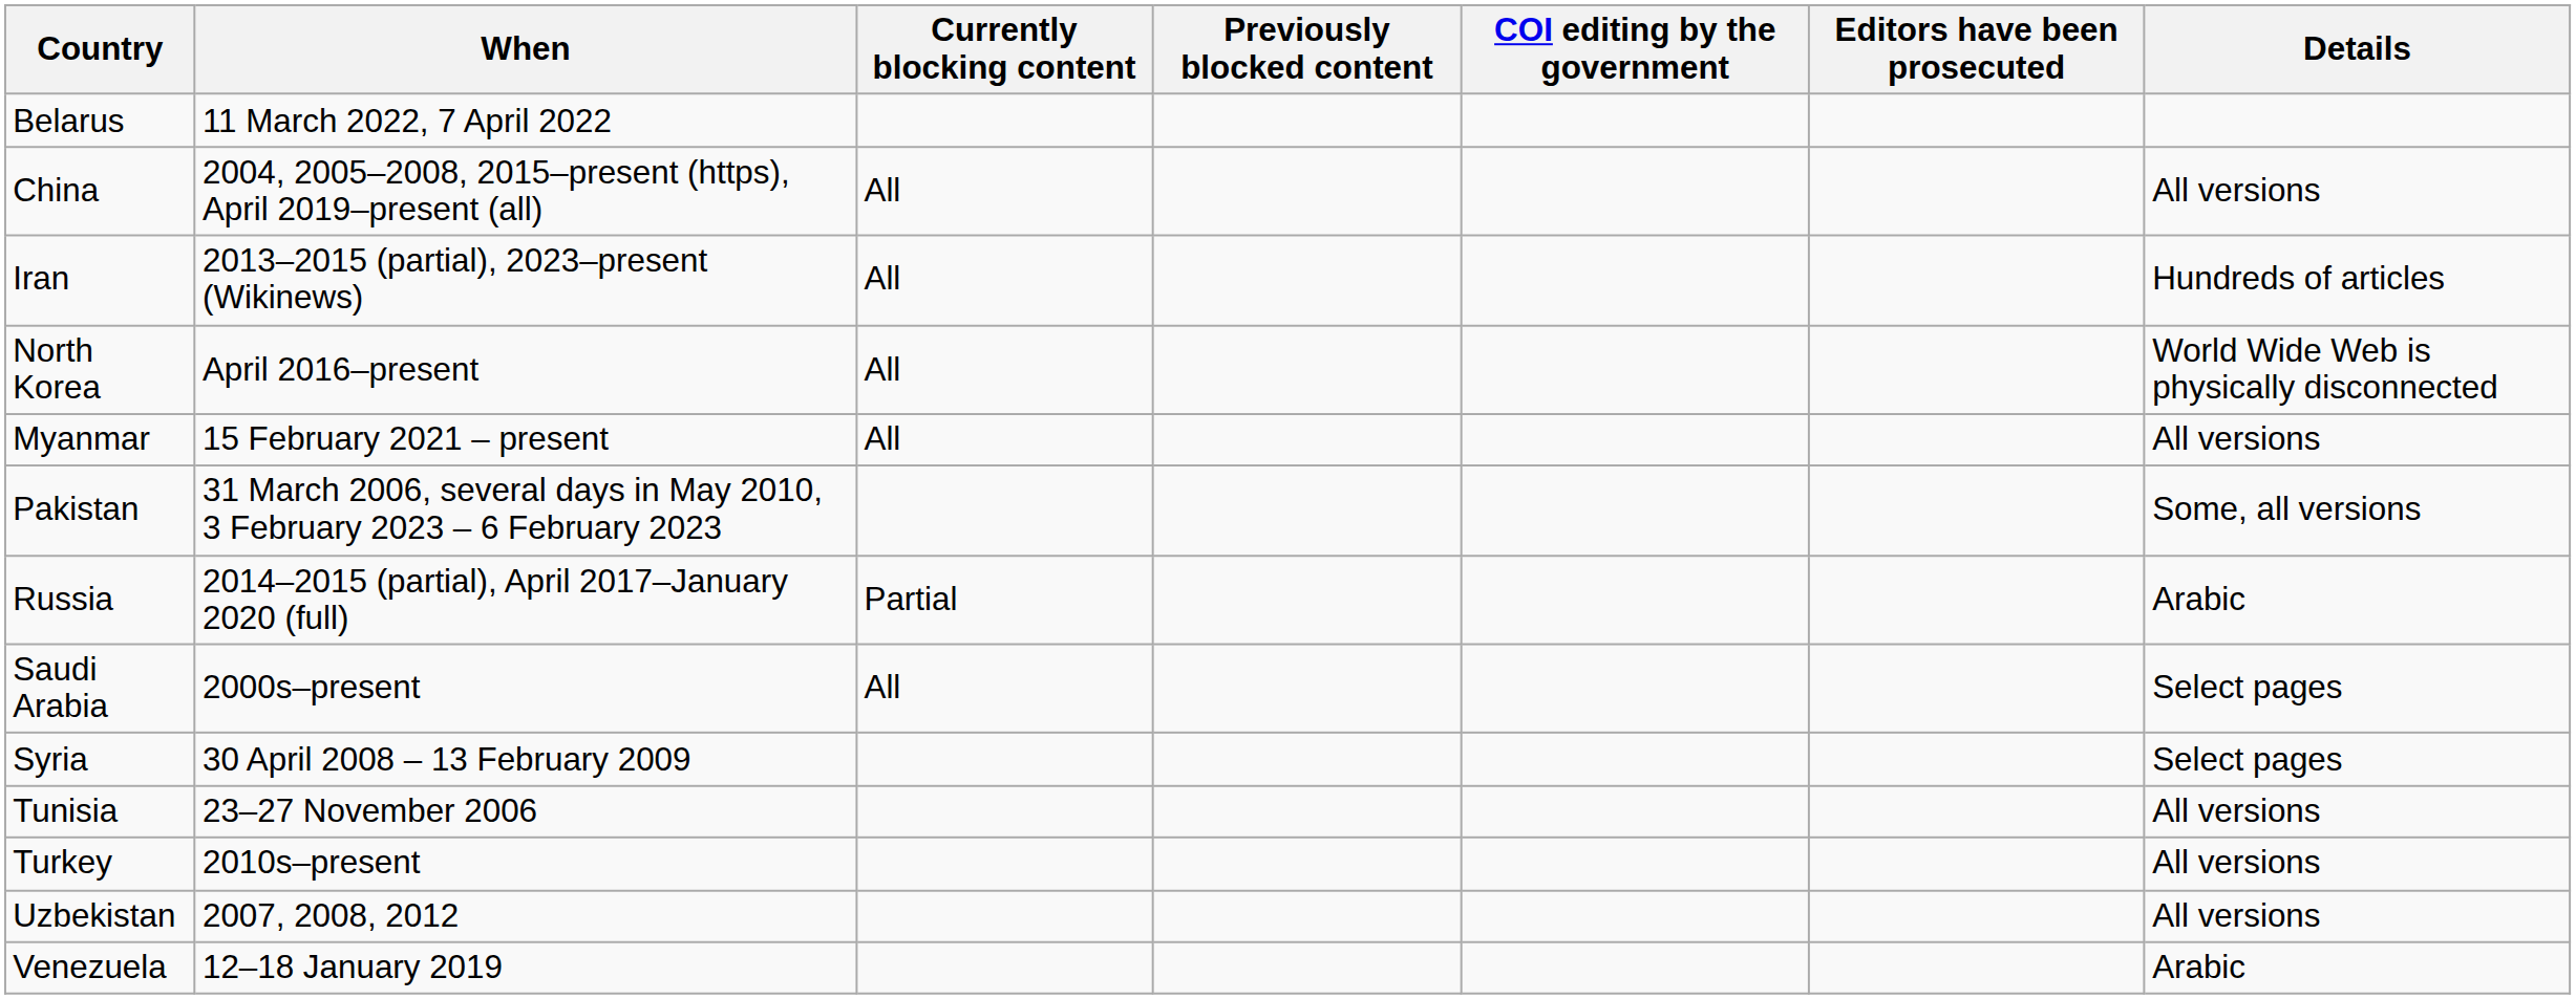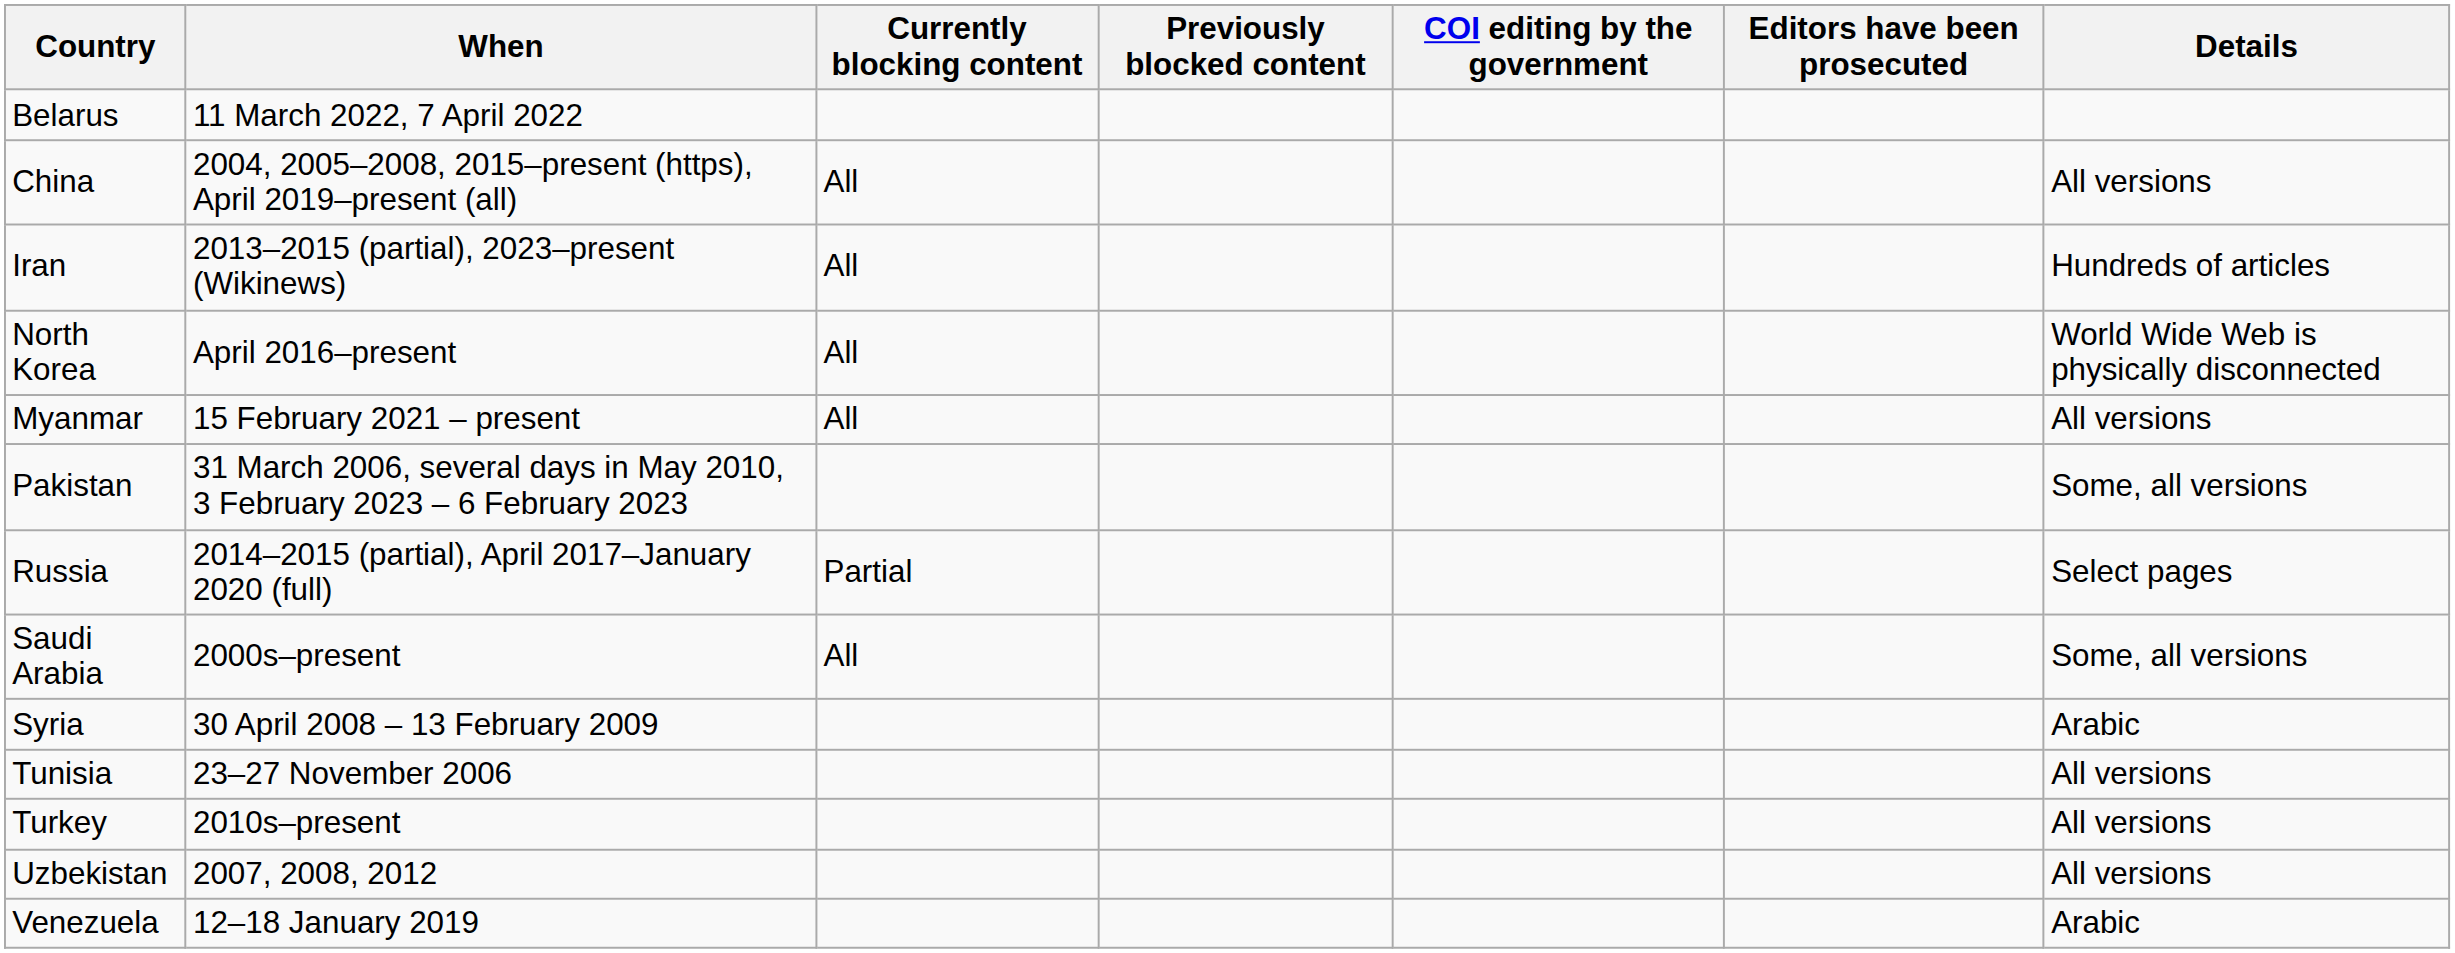Russia | Details: Arabic -> Select pages
Saudi Arabia | Details: Select pages -> Some, all versions
Syria | Details: Select pages -> Arabic
